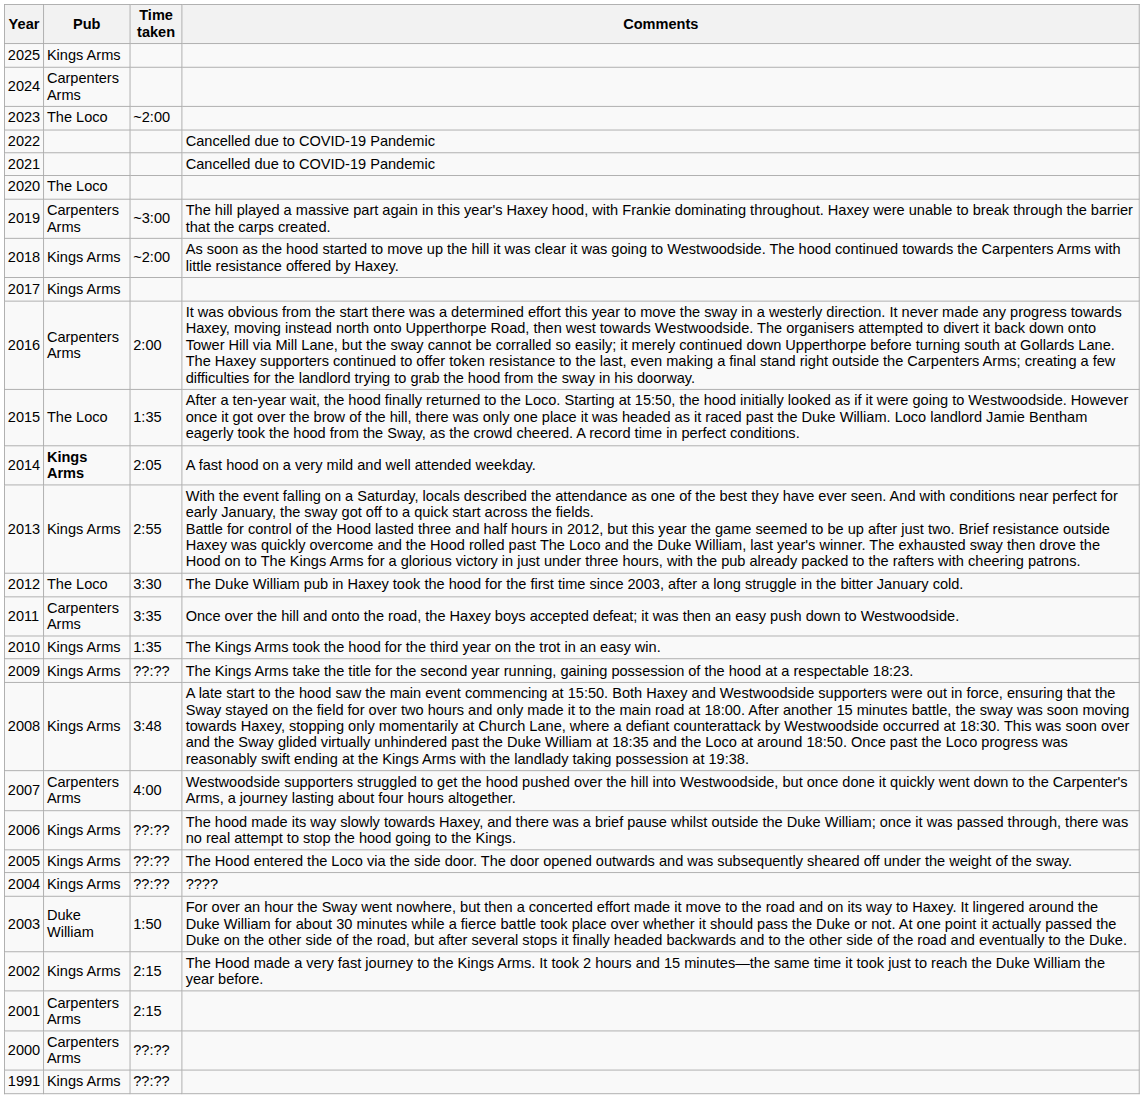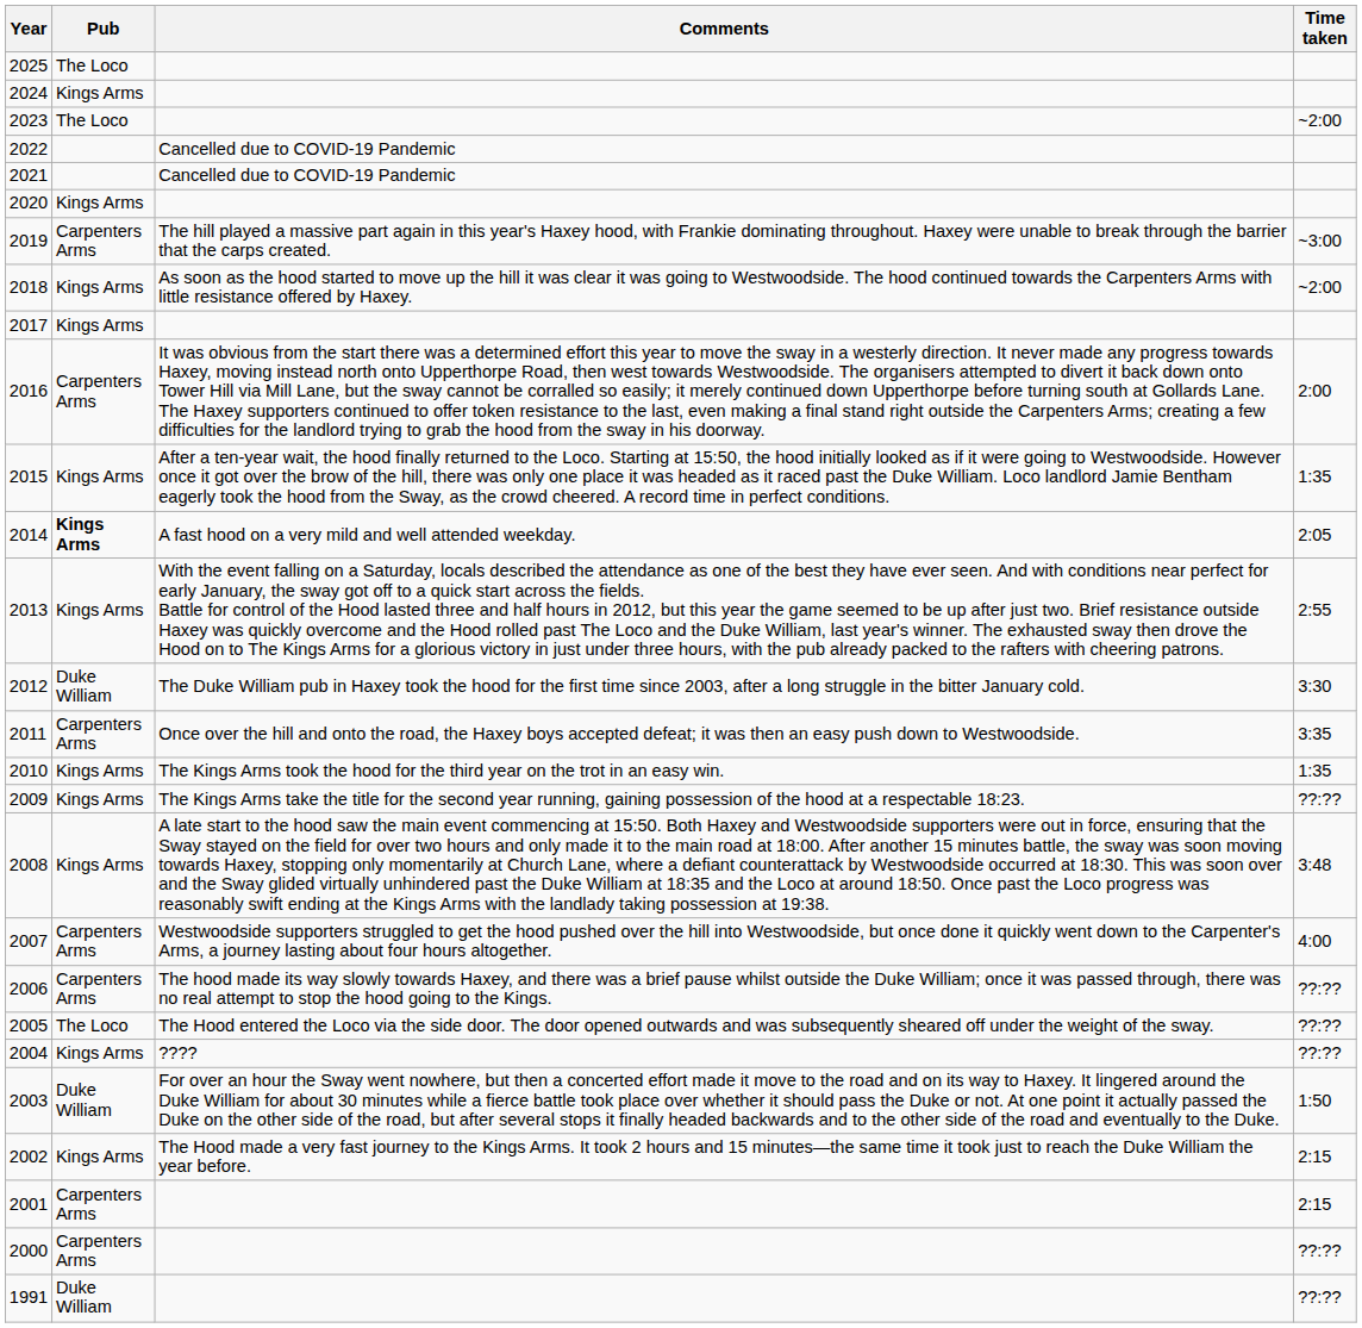columns swapped: Time taken <-> Comments
2025 | Pub: Kings Arms -> The Loco
2024 | Pub: Carpenters Arms -> Kings Arms
2020 | Pub: The Loco -> Kings Arms
2015 | Pub: The Loco -> Kings Arms
2012 | Pub: The Loco -> Duke William
2006 | Pub: Kings Arms -> Carpenters Arms
2005 | Pub: Kings Arms -> The Loco
1991 | Pub: Kings Arms -> Duke William
